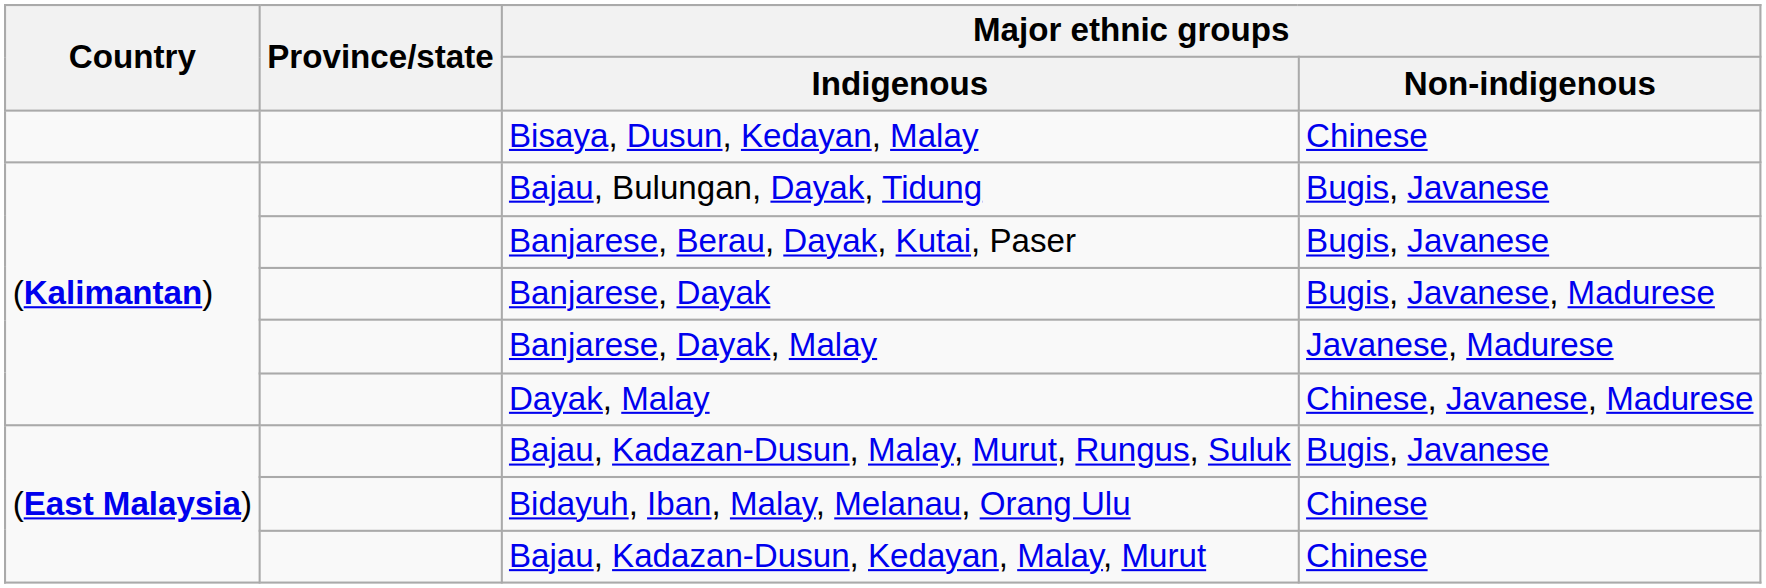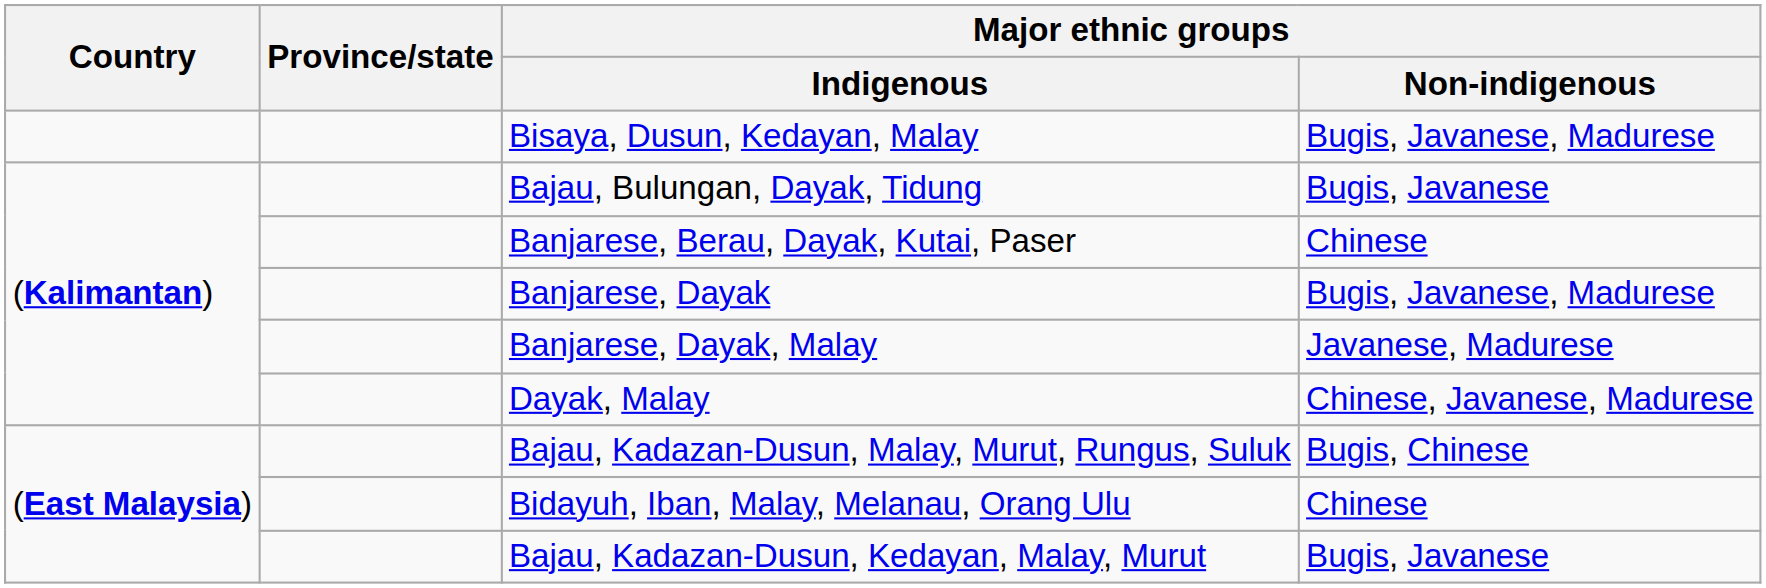Bisaya, Dusun, Kedayan, Malay | Major ethnic groups / Non-indigenous: Chinese -> Bugis, Javanese, Madurese
Banjarese, Berau, Dayak, Kutai, Paser | Major ethnic groups / Non-indigenous: Bugis, Javanese -> Chinese
Bajau, Kadazan-Dusun, Malay, Murut, Rungus, Suluk | Major ethnic groups / Non-indigenous: Bugis, Javanese -> Bugis, Chinese
Bajau, Kadazan-Dusun, Kedayan, Malay, Murut | Major ethnic groups / Non-indigenous: Chinese -> Bugis, Javanese
